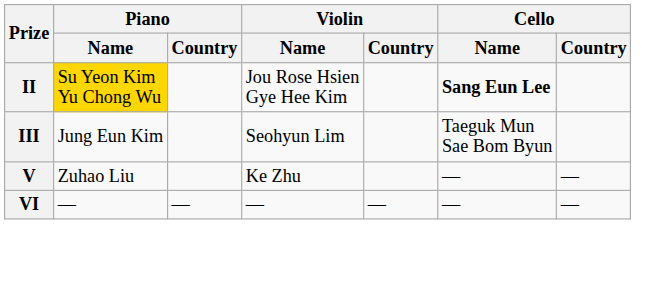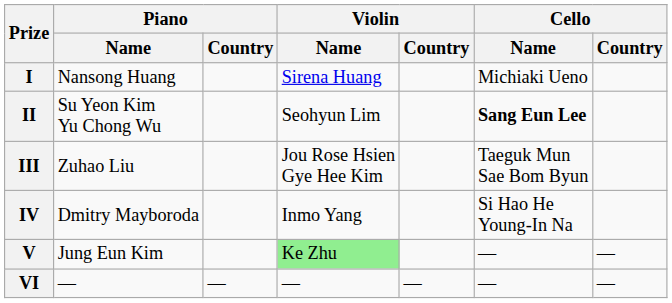+ row: I | Nansong Huang | Sirena Huang | Michiaki Ueno
II | Piano / Name: gold background -> no background
II | Violin / Name: Jou Rose Hsien Gye Hee Kim -> Seohyun Lim
III | Piano / Name: Jung Eun Kim -> Zuhao Liu
III | Violin / Name: Seohyun Lim -> Jou Rose Hsien Gye Hee Kim
+ row: IV | Dmitry Mayboroda | Inmo Yang | Si Hao He Young-In Na
V | Piano / Name: Zuhao Liu -> Jung Eun Kim
V | Violin / Name: no background -> lightgreen background
